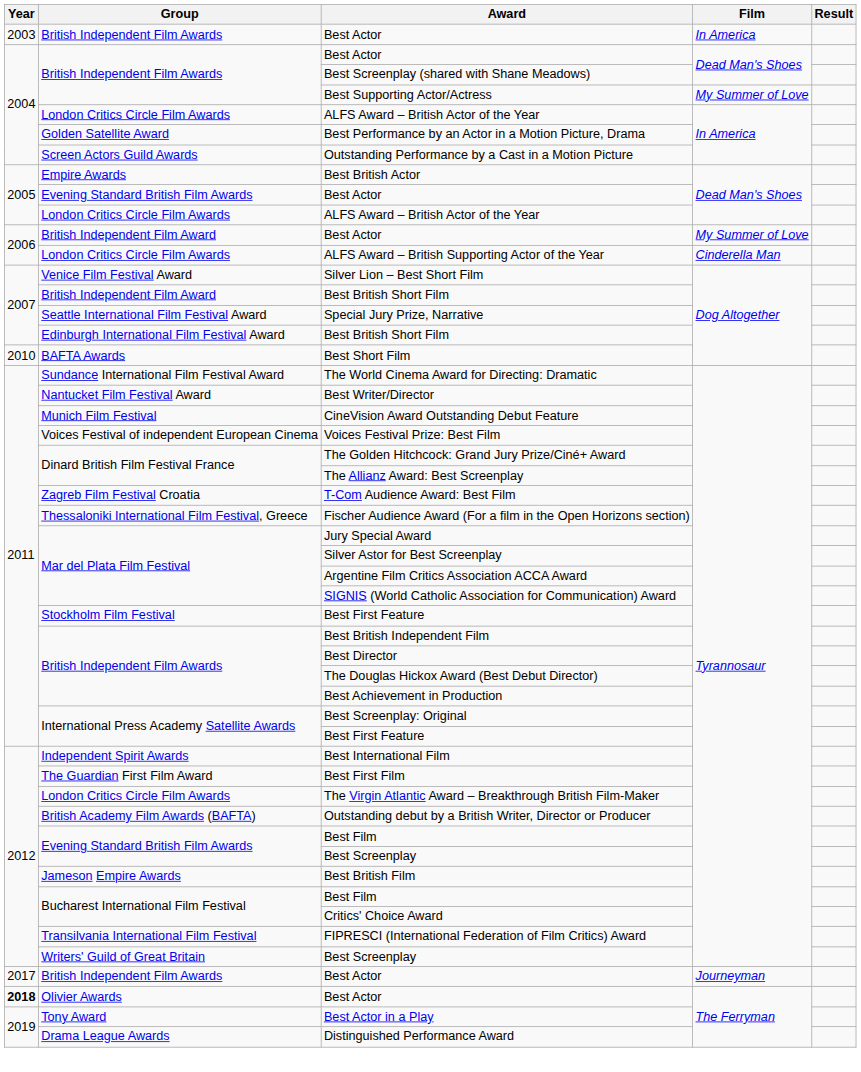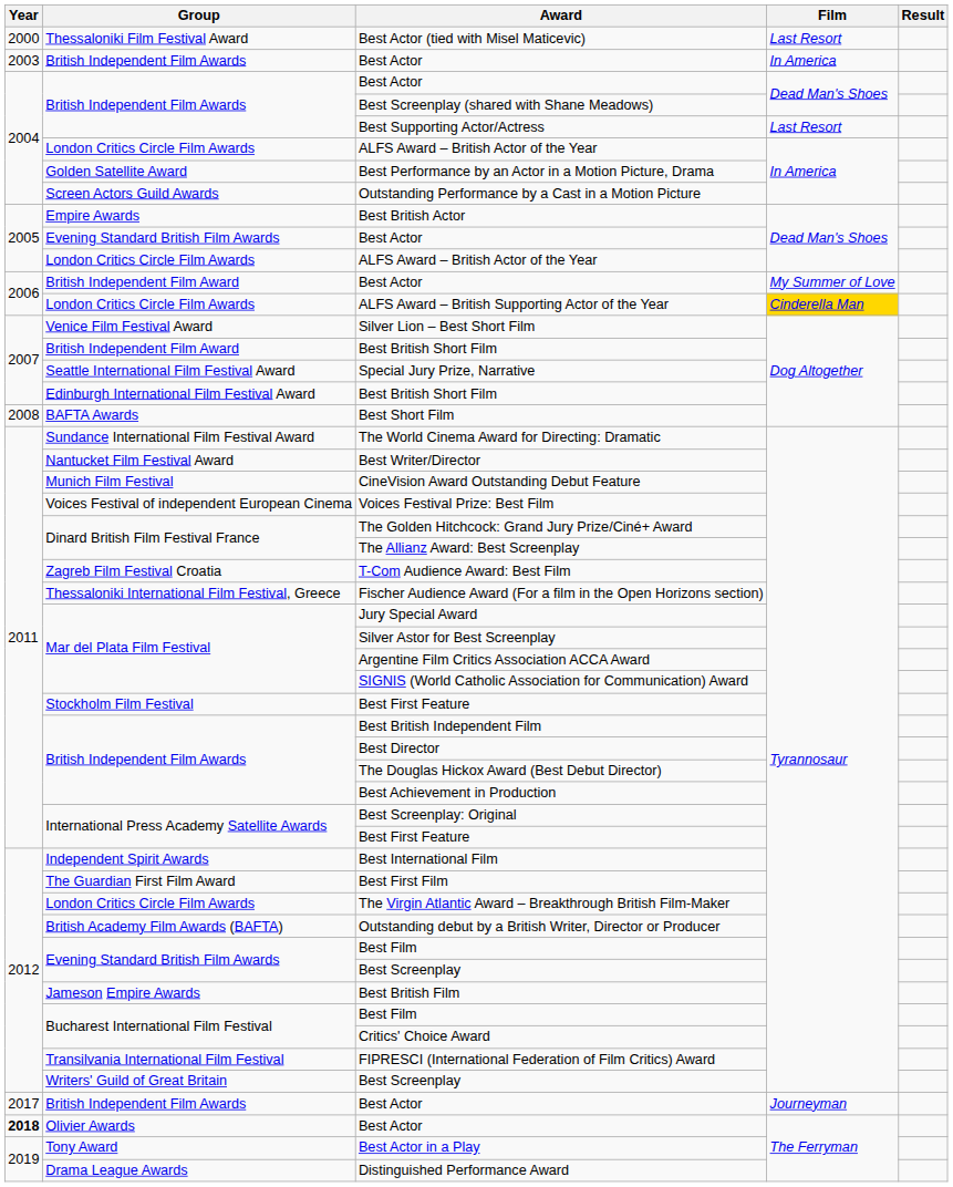+ row: 2000 | Thessaloniki Film Festival Award | Best Actor (tied with Misel Maticevic) | Last Resort
Best Supporting Actor/Actress | Film: My Summer of Love -> Last Resort
ALFS Award – British Supporting Actor of the Year | Film: no background -> gold background
Best Short Film | Year: 2010 -> 2008
